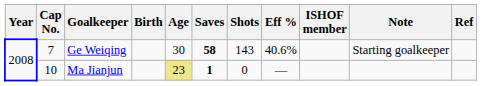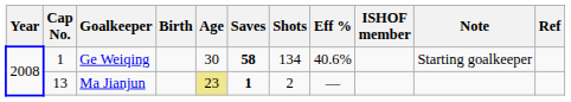Ge Weiqing | Cap No.: 7 -> 1
Ge Weiqing | Shots: 143 -> 134
Ma Jianjun | Cap No.: 10 -> 13
Ma Jianjun | Shots: 0 -> 2
